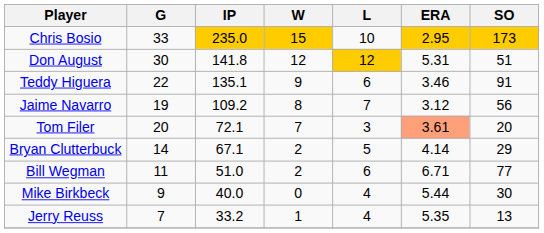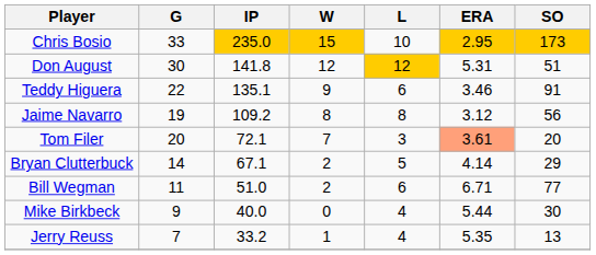Jaime Navarro | L: 7 -> 8
